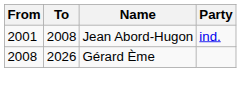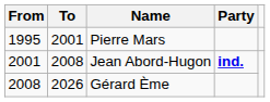+ row: 1995 | 2001 | Pierre Mars
Jean Abord-Hugon | Party: normal -> bold
